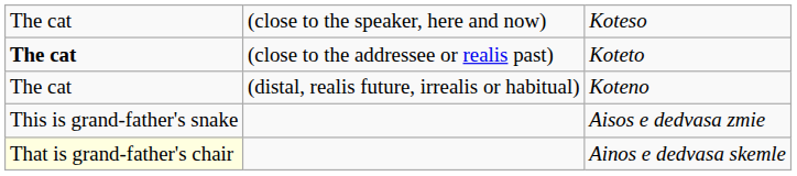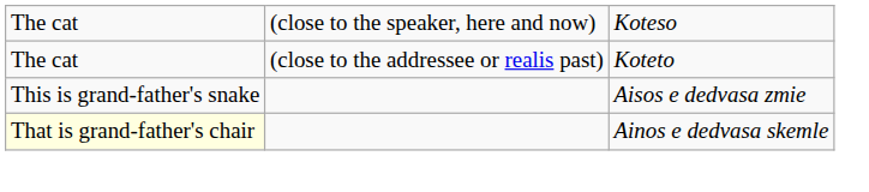Koteto | column 1: bold -> normal
- row: The cat | (distal, realis future, irrealis or habitual) | Koteno
